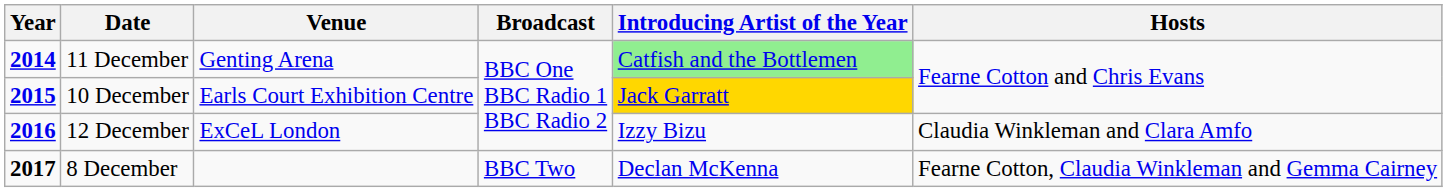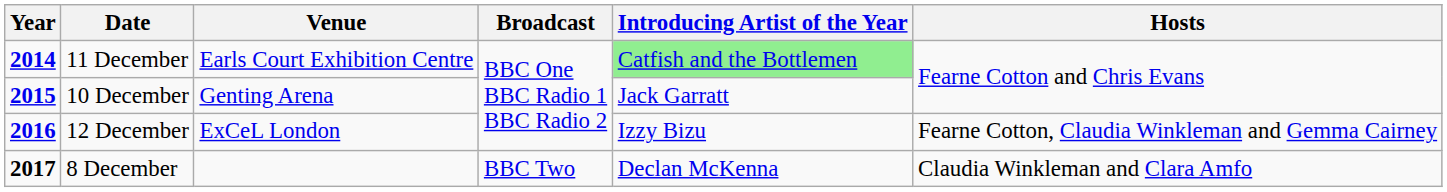11 December | Venue: Genting Arena -> Earls Court Exhibition Centre
10 December | Venue: Earls Court Exhibition Centre -> Genting Arena
10 December | Introducing Artist of the Year: gold background -> no background
12 December | Hosts: Claudia Winkleman and Clara Amfo -> Fearne Cotton, Claudia Winkleman and Gemma Cairney
8 December | Hosts: Fearne Cotton, Claudia Winkleman and Gemma Cairney -> Claudia Winkleman and Clara Amfo
